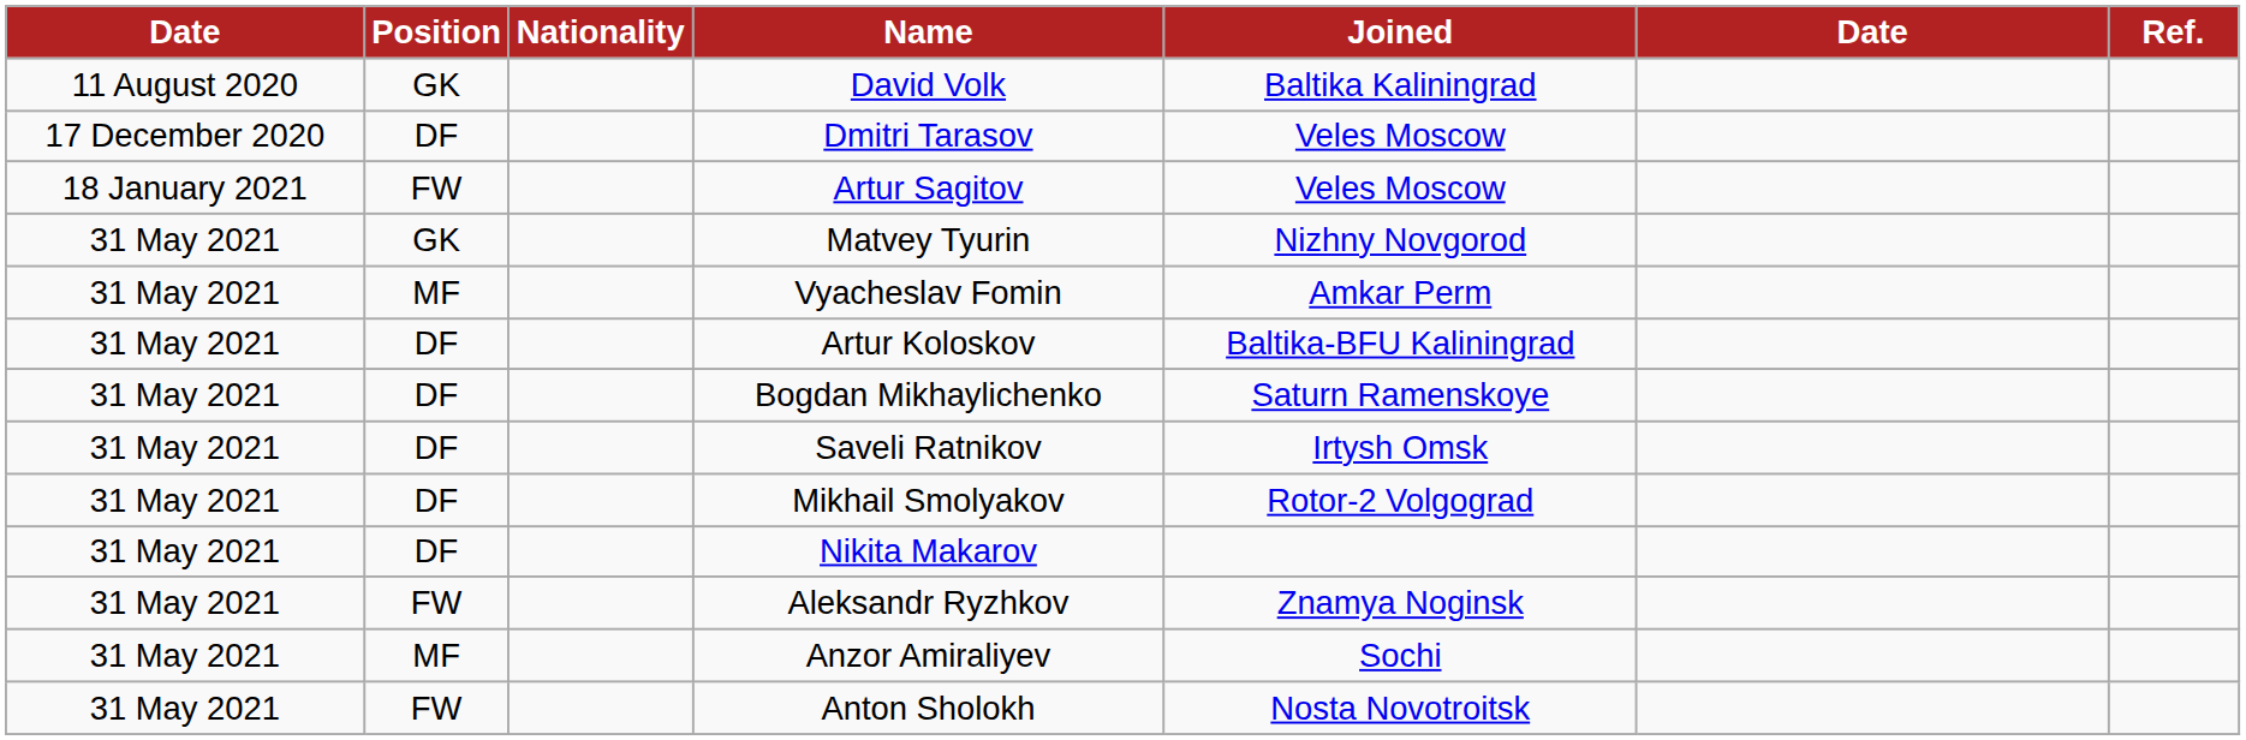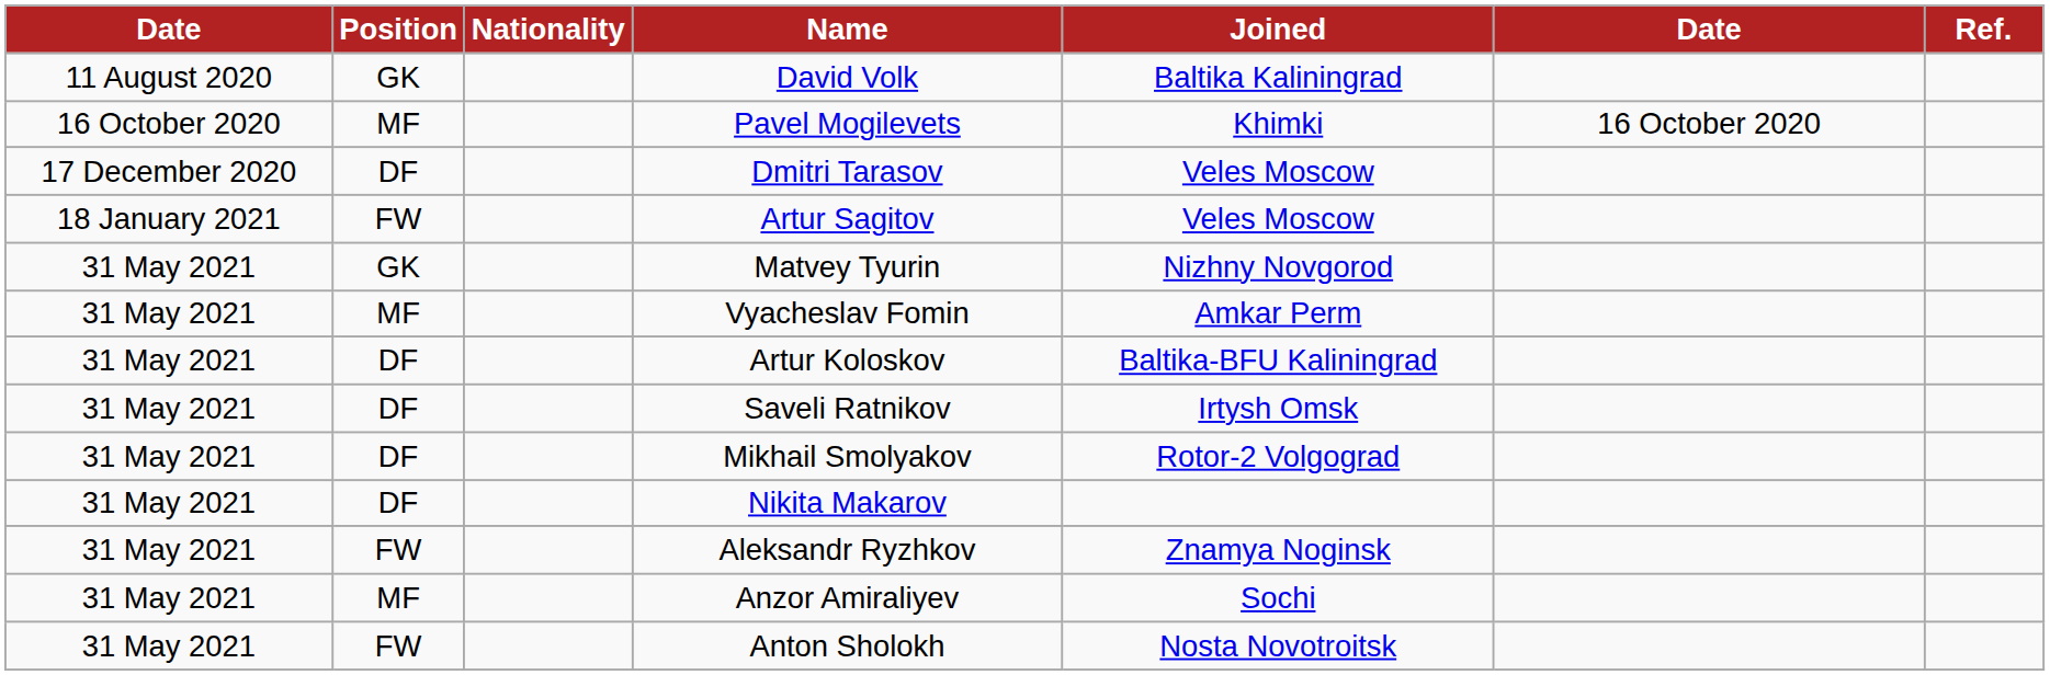+ row: 16 October 2020 | MF | Pavel Mogilevets | Khimki | 16 October 2020
- row: 31 May 2021 | DF | Bogdan Mikhaylichenko | Saturn Ramenskoye
